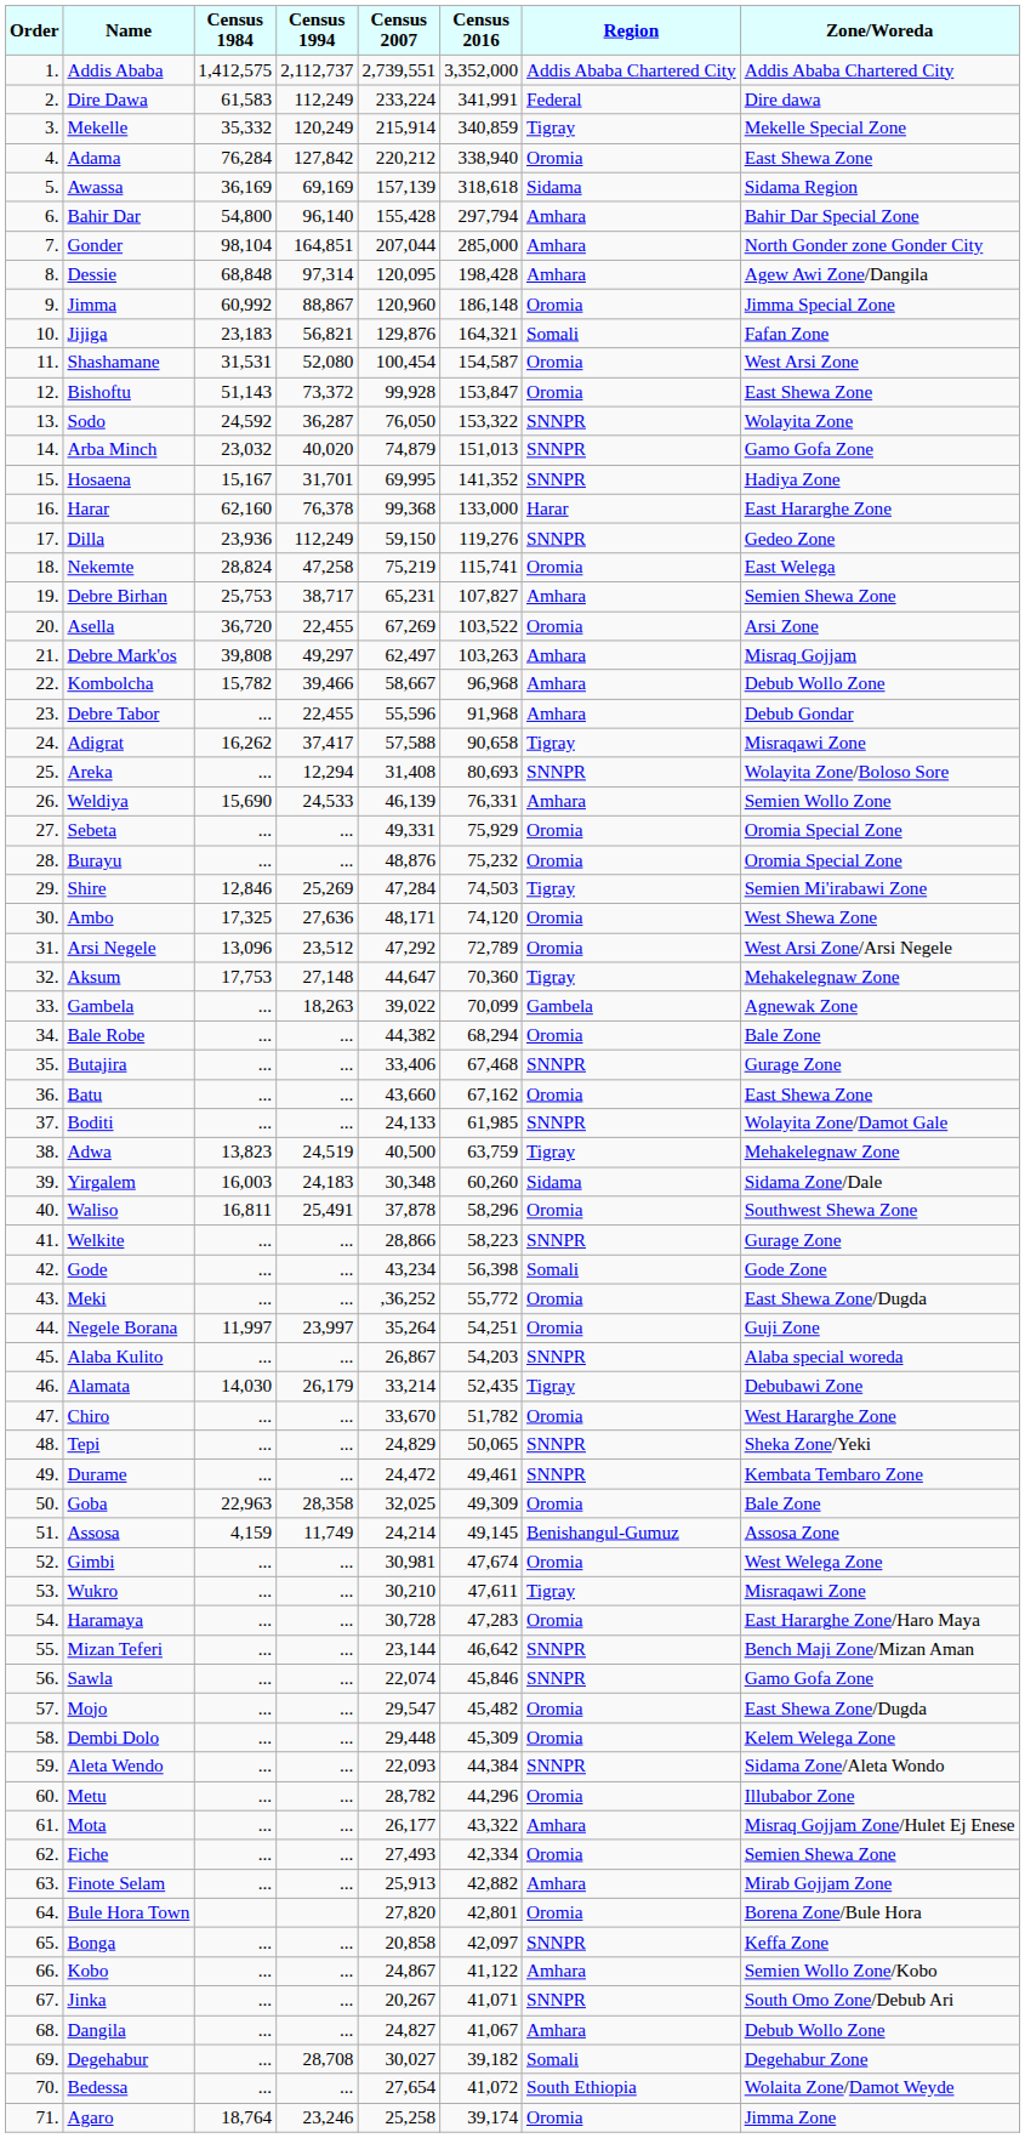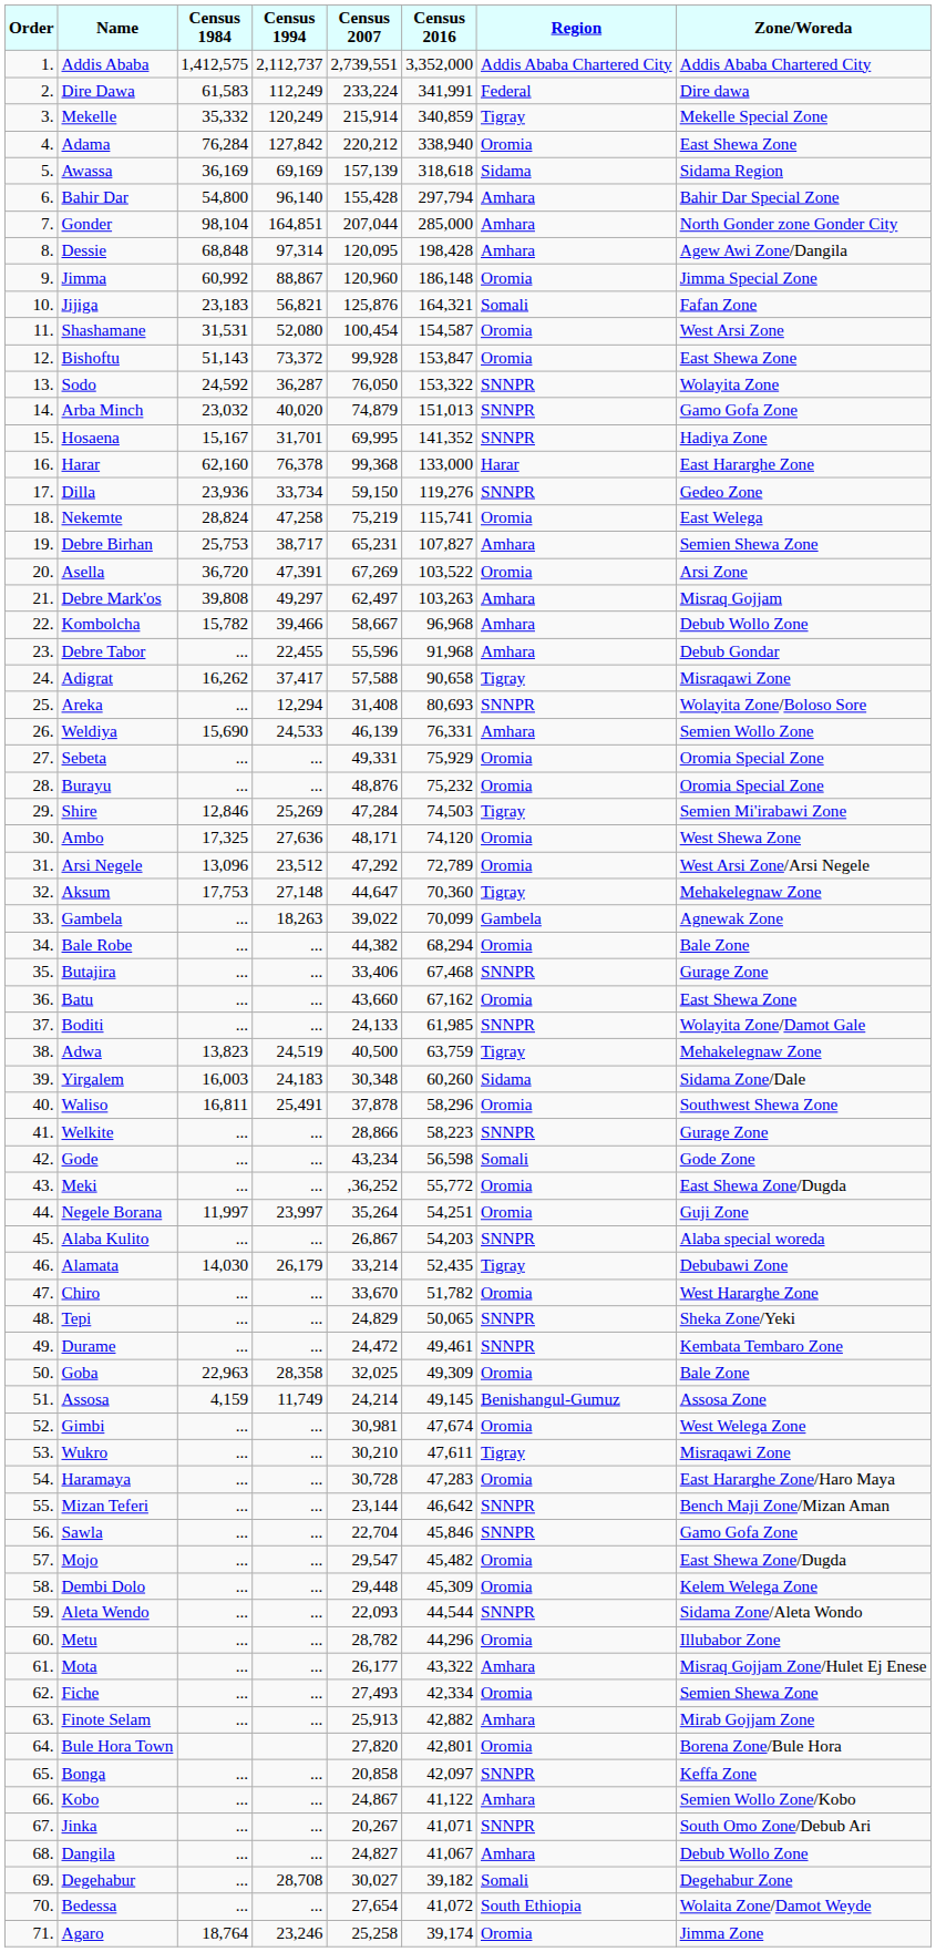Jijiga | Census 2007: 129,876 -> 125,876
Dilla | Census 1994: 112,249 -> 33,734
Asella | Census 1994: 22,455 -> 47,391
Gode | Census 2016: 56,398 -> 56,598
Sawla | Census 2007: 22,074 -> 22,704
Aleta Wendo | Census 2016: 44,384 -> 44,544
